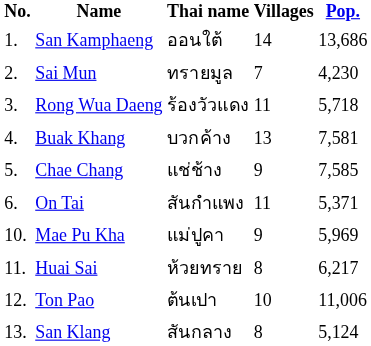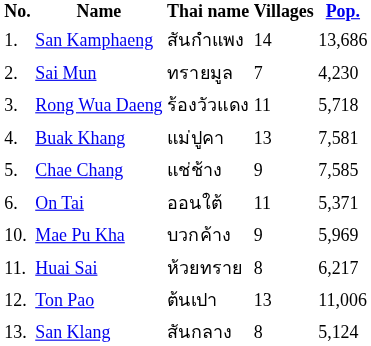San Kamphaeng | Thai name: ออนใต้ -> สันกำแพง
Buak Khang | Thai name: บวกค้าง -> แม่ปูคา
On Tai | Thai name: สันกำแพง -> ออนใต้
Mae Pu Kha | Thai name: แม่ปูคา -> บวกค้าง
Ton Pao | Villages: 10 -> 13
